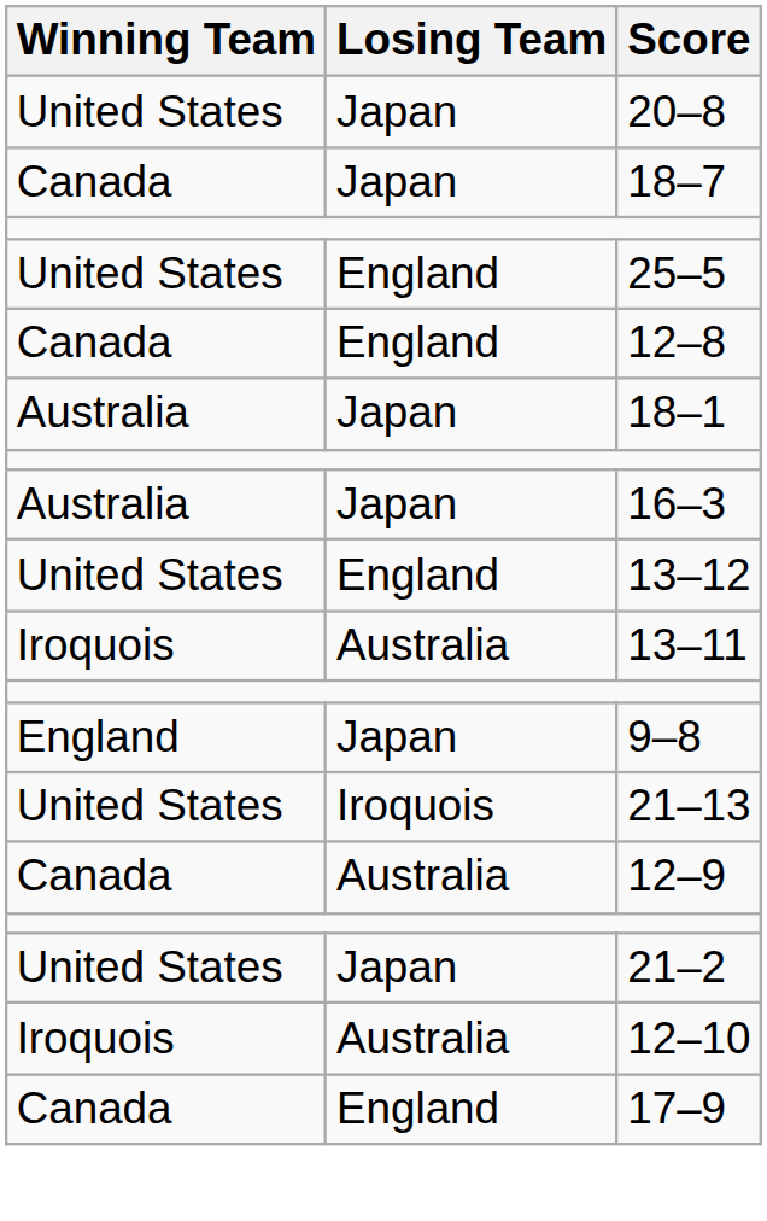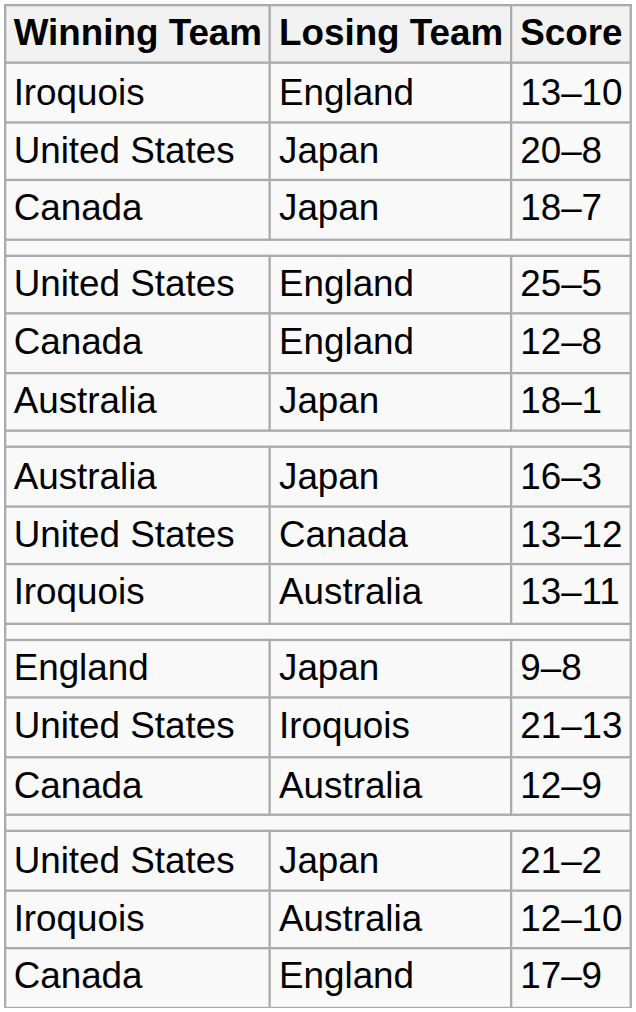+ row: Iroquois | England | 13–10
13–12 | Losing Team: England -> Canada
